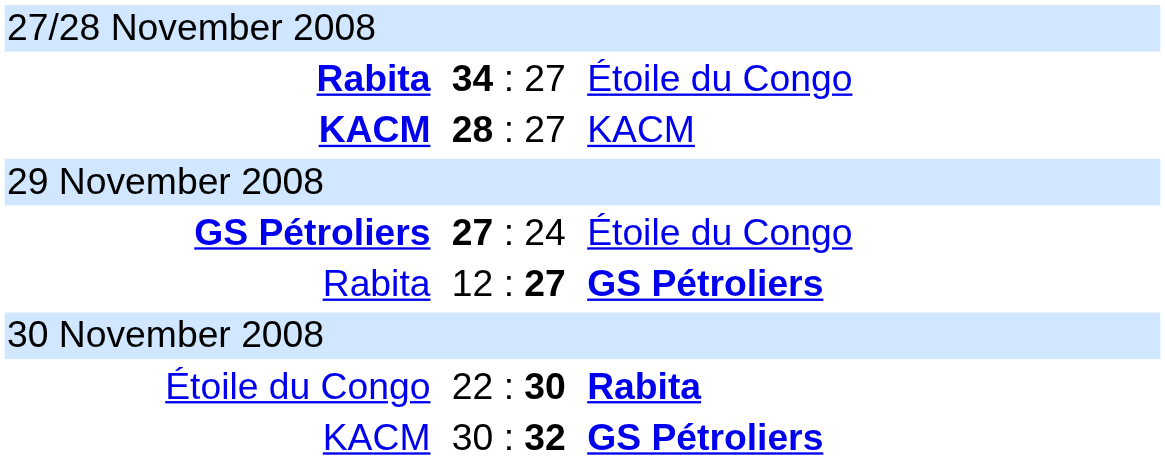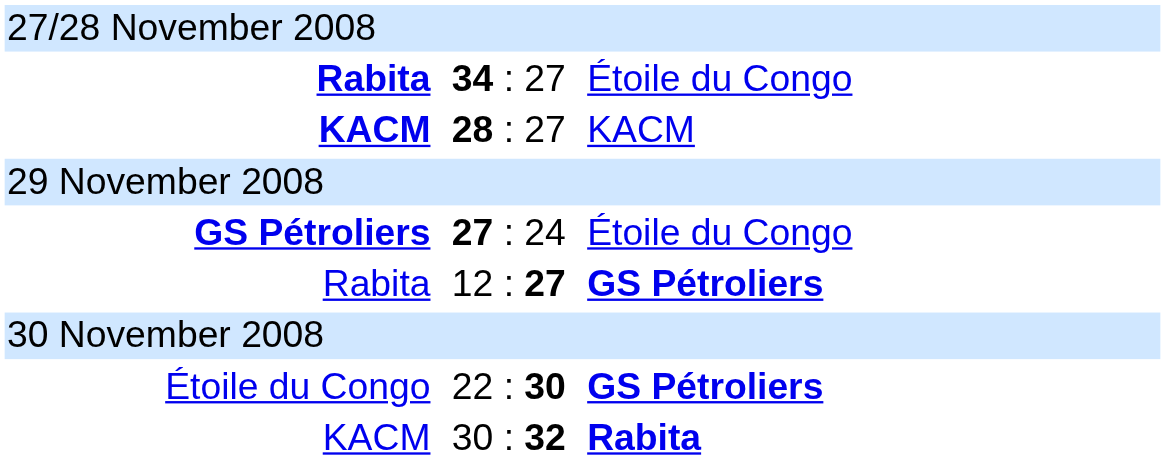22 : 30 | column 3: Rabita -> GS Pétroliers
30 : 32 | column 3: GS Pétroliers -> Rabita
